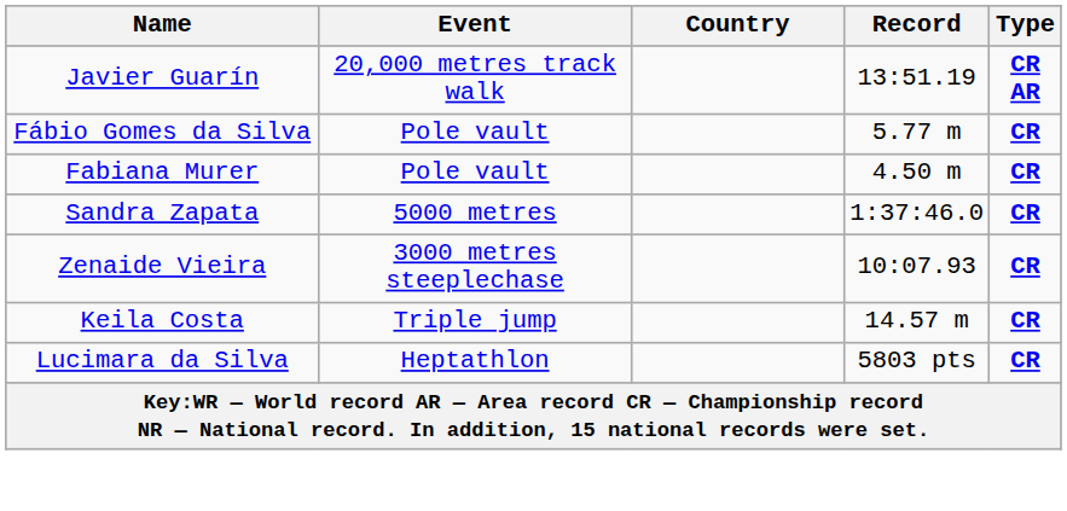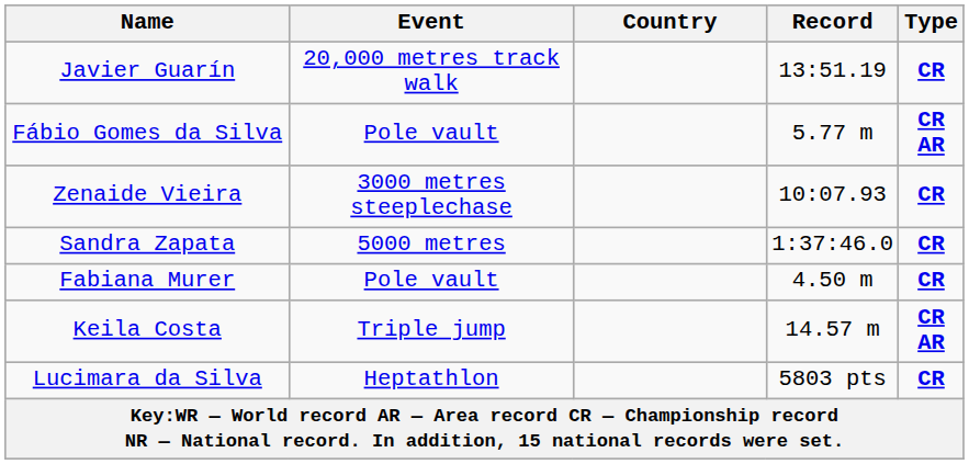Javier Guarín | Type: CR AR -> CR
Fábio Gomes da Silva | Type: CR -> CR AR
rows swapped: Zenaide Vieira <-> Fabiana Murer
Keila Costa | Type: CR -> CR AR
